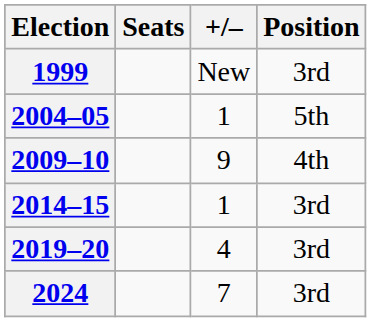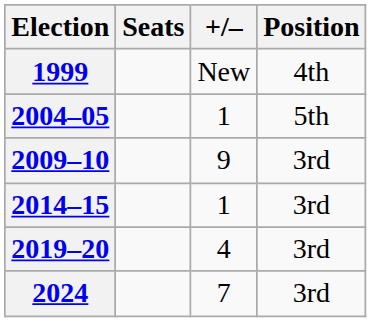1999 | Position: 3rd -> 4th
2009–10 | Position: 4th -> 3rd
